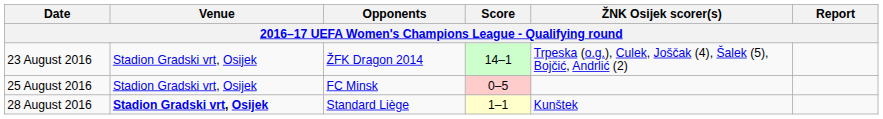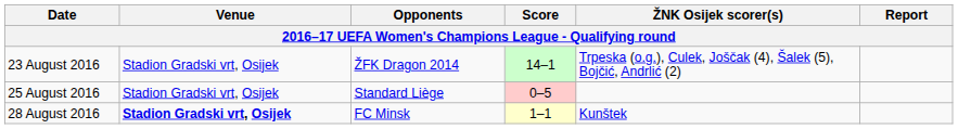25 August 2016 | Opponents: FC Minsk -> Standard Liège
28 August 2016 | Opponents: Standard Liège -> FC Minsk
